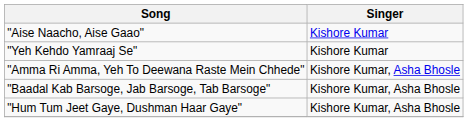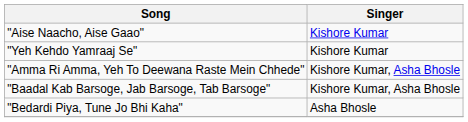- row: "Hum Tum Jeet Gaye, Dushman Haar Gaye" | Kishore Kumar, Asha Bhosle
+ row: "Bedardi Piya, Tune Jo Bhi Kaha" | Asha Bhosle
